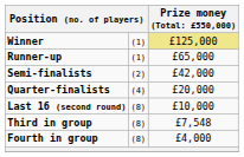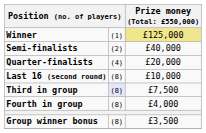- row: Runner-up | (1) | £65,000
Semi-finalists | column 3: £42,000 -> £40,000
Third in group | column 2: no background -> lavender background
Third in group | column 3: £7,548 -> £7,500
+ row: Group winner bonus | (8) | £3,500
